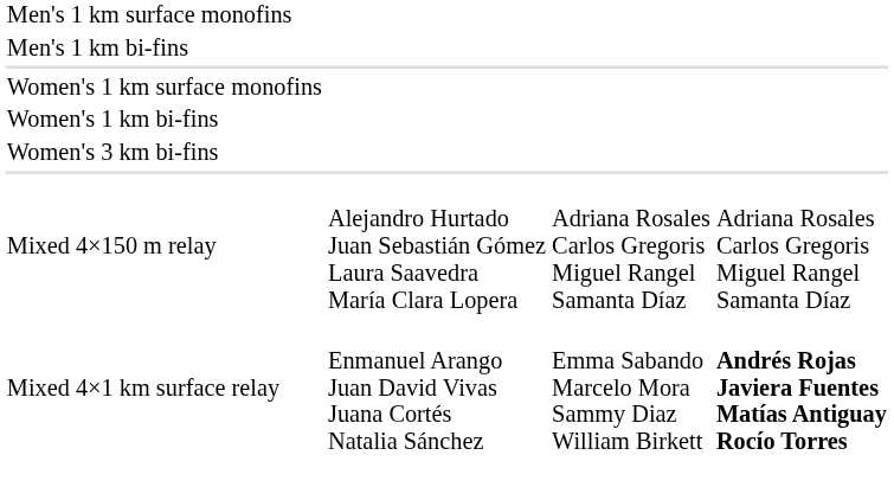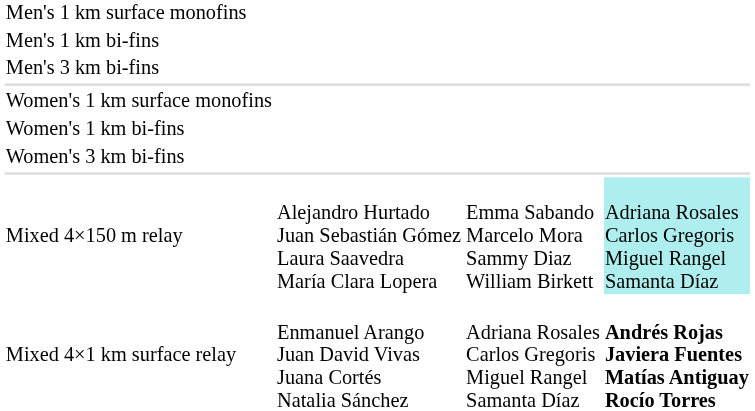+ row: Men's 3 km bi-fins
Mixed 4×150 m relay | column 3: Adriana Rosales Carlos Gregoris Miguel Rangel Samanta Díaz -> Emma Sabando Marcelo Mora Sammy Diaz William Birkett
Mixed 4×150 m relay | column 4: no background -> paleturquoise background
Mixed 4×1 km surface relay | column 3: Emma Sabando Marcelo Mora Sammy Diaz William Birkett -> Adriana Rosales Carlos Gregoris Miguel Rangel Samanta Díaz
